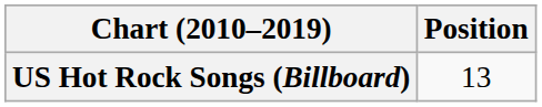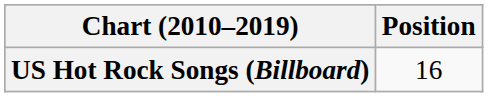US Hot Rock Songs (Billboard) | Position: 13 -> 16
